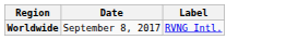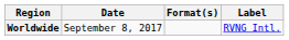+ column: Format(s)
